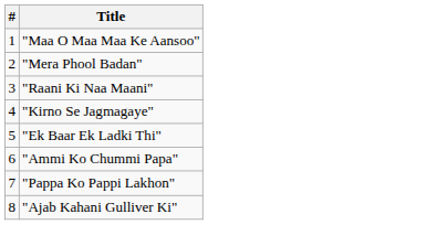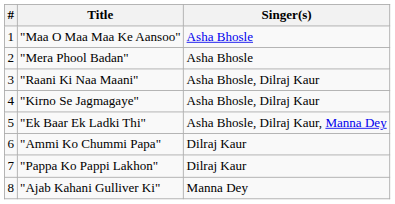+ column: Singer(s) | Asha Bhosle | Asha Bhosle | Asha Bhosle, Dilraj Kaur | Asha Bhosle, Dilraj Kaur | Asha Bhosle, Dilraj Kaur, Manna Dey | Dilraj Kaur | Dilraj Kaur | Manna Dey
